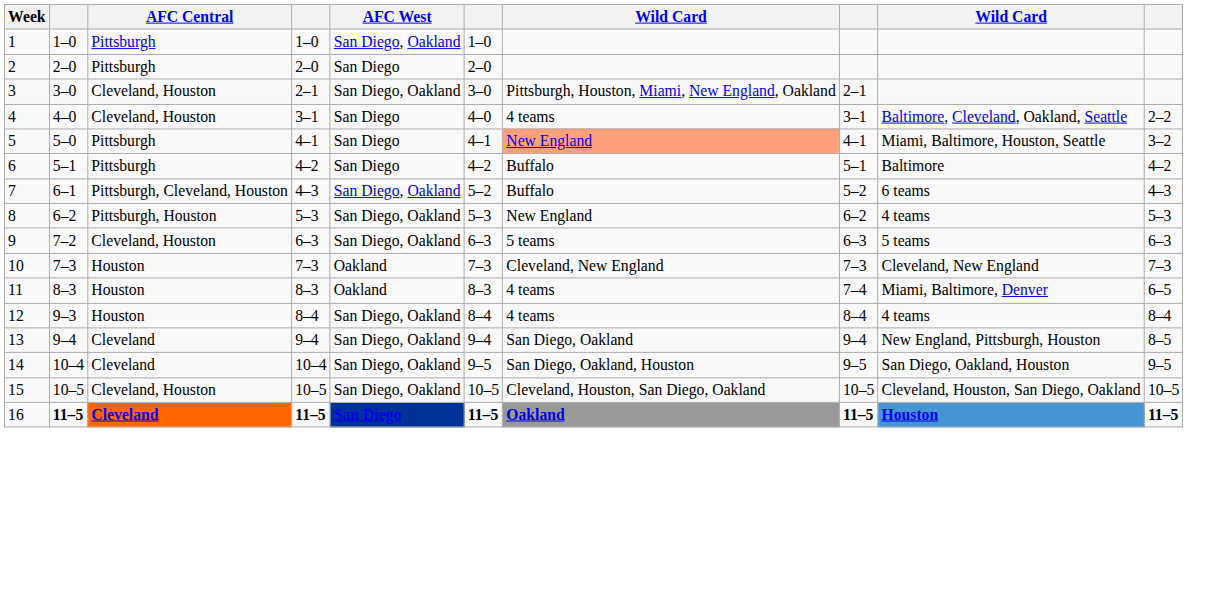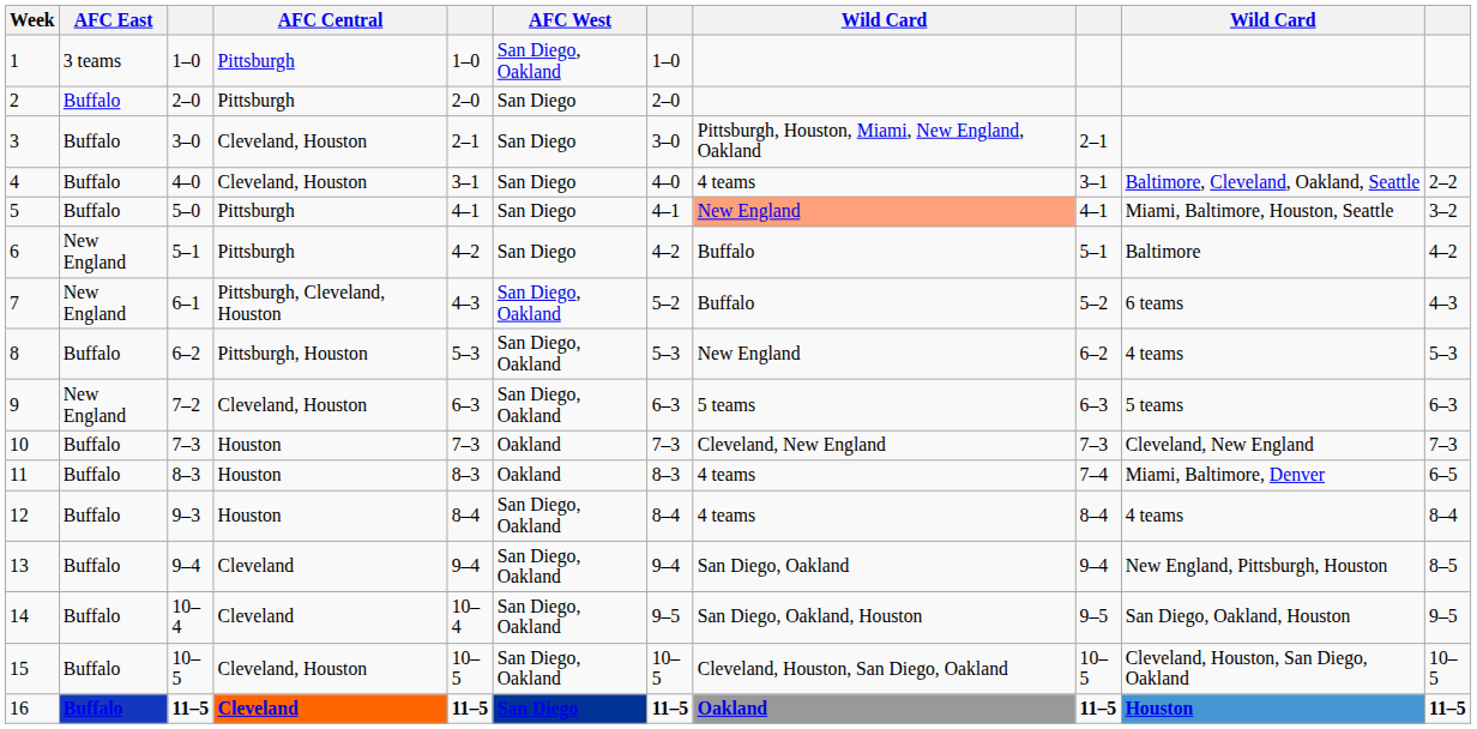+ column: AFC East | 3 teams | Buffalo | Buffalo | Buffalo | Buffalo | New England | New England | Buffalo | New England | Buffalo | Buffalo | Buffalo | Buffalo | Buffalo | Buffalo | Buffalo
3 | AFC West: San Diego, Oakland -> San Diego
